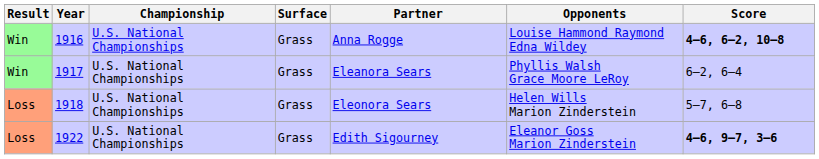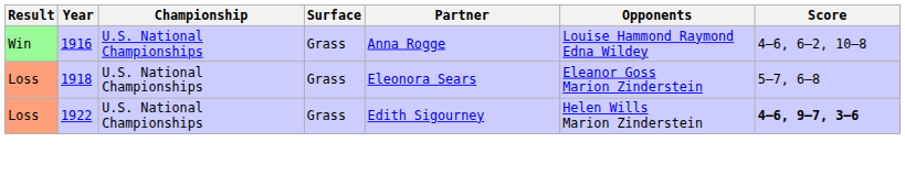1916 | Score: bold -> normal
- row: Win | 1917 | U.S. National Championships | Grass | Eleanora Sears | Phyllis Walsh Grace Moore LeRoy | 6–2, 6–4
1918 | Opponents: Helen Wills Marion Zinderstein -> Eleanor Goss Marion Zinderstein
1922 | Opponents: Eleanor Goss Marion Zinderstein -> Helen Wills Marion Zinderstein
